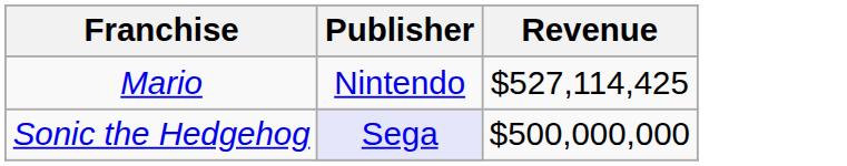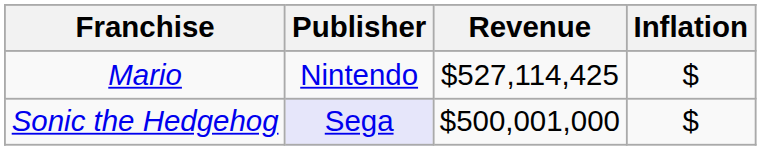+ column: Inflation | $ | $
Sonic the Hedgehog | Revenue: $500,000,000 -> $500,001,000
